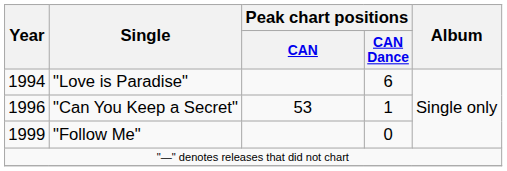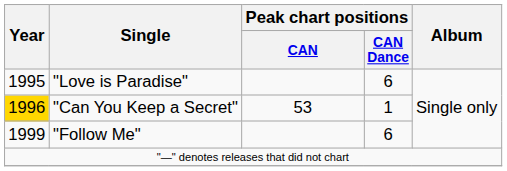"Love is Paradise" | Year: 1994 -> 1995
"Can You Keep a Secret" | Year: no background -> gold background
"Follow Me" | Peak chart positions / CAN Dance: 0 -> 6
